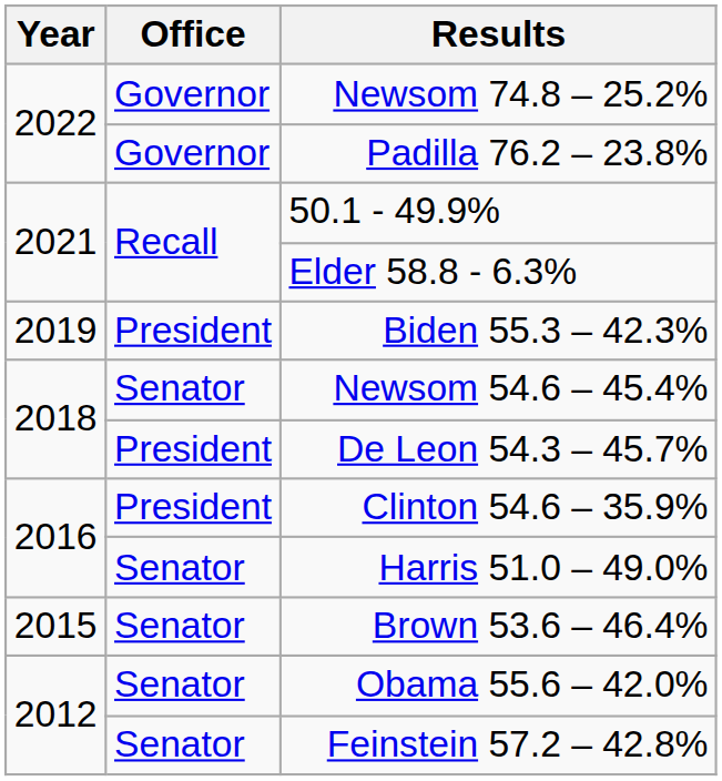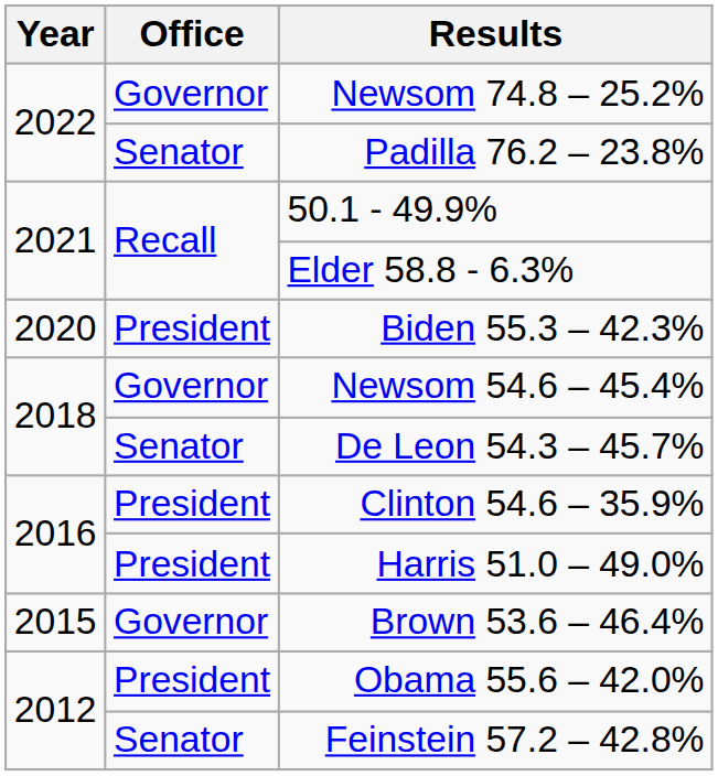Padilla 76.2 – 23.8% | Office: Governor -> Senator
Biden 55.3 – 42.3% | Year: 2019 -> 2020
Newsom 54.6 – 45.4% | Office: Senator -> Governor
De Leon 54.3 – 45.7% | Office: President -> Senator
Harris 51.0 – 49.0% | Office: Senator -> President
Brown 53.6 – 46.4% | Office: Senator -> Governor
Obama 55.6 – 42.0% | Office: Senator -> President
